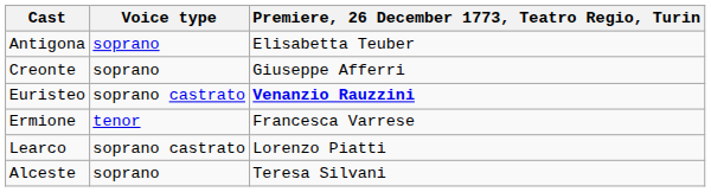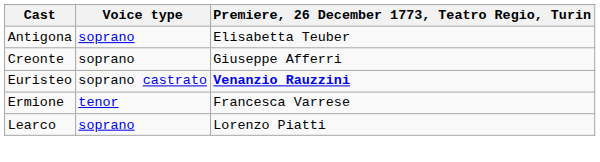Learco | Voice type: soprano castrato -> soprano
- row: Alceste | soprano | Teresa Silvani
